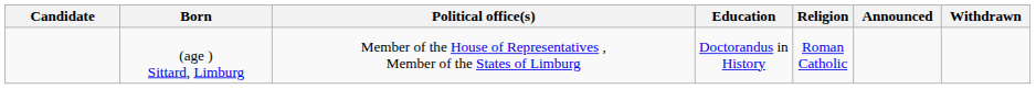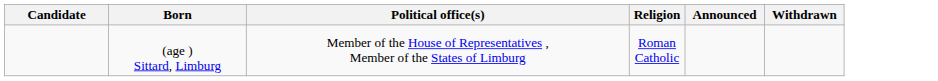- column: Education | Doctorandus in History
